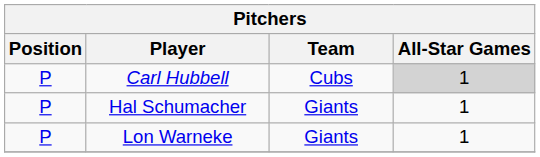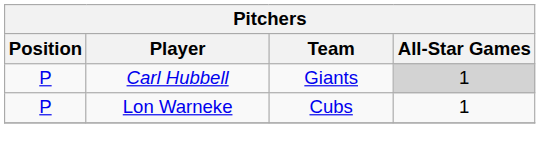Carl Hubbell | Team: Cubs -> Giants
- row: P | Hal Schumacher | Giants | 1
Lon Warneke | Team: Giants -> Cubs
